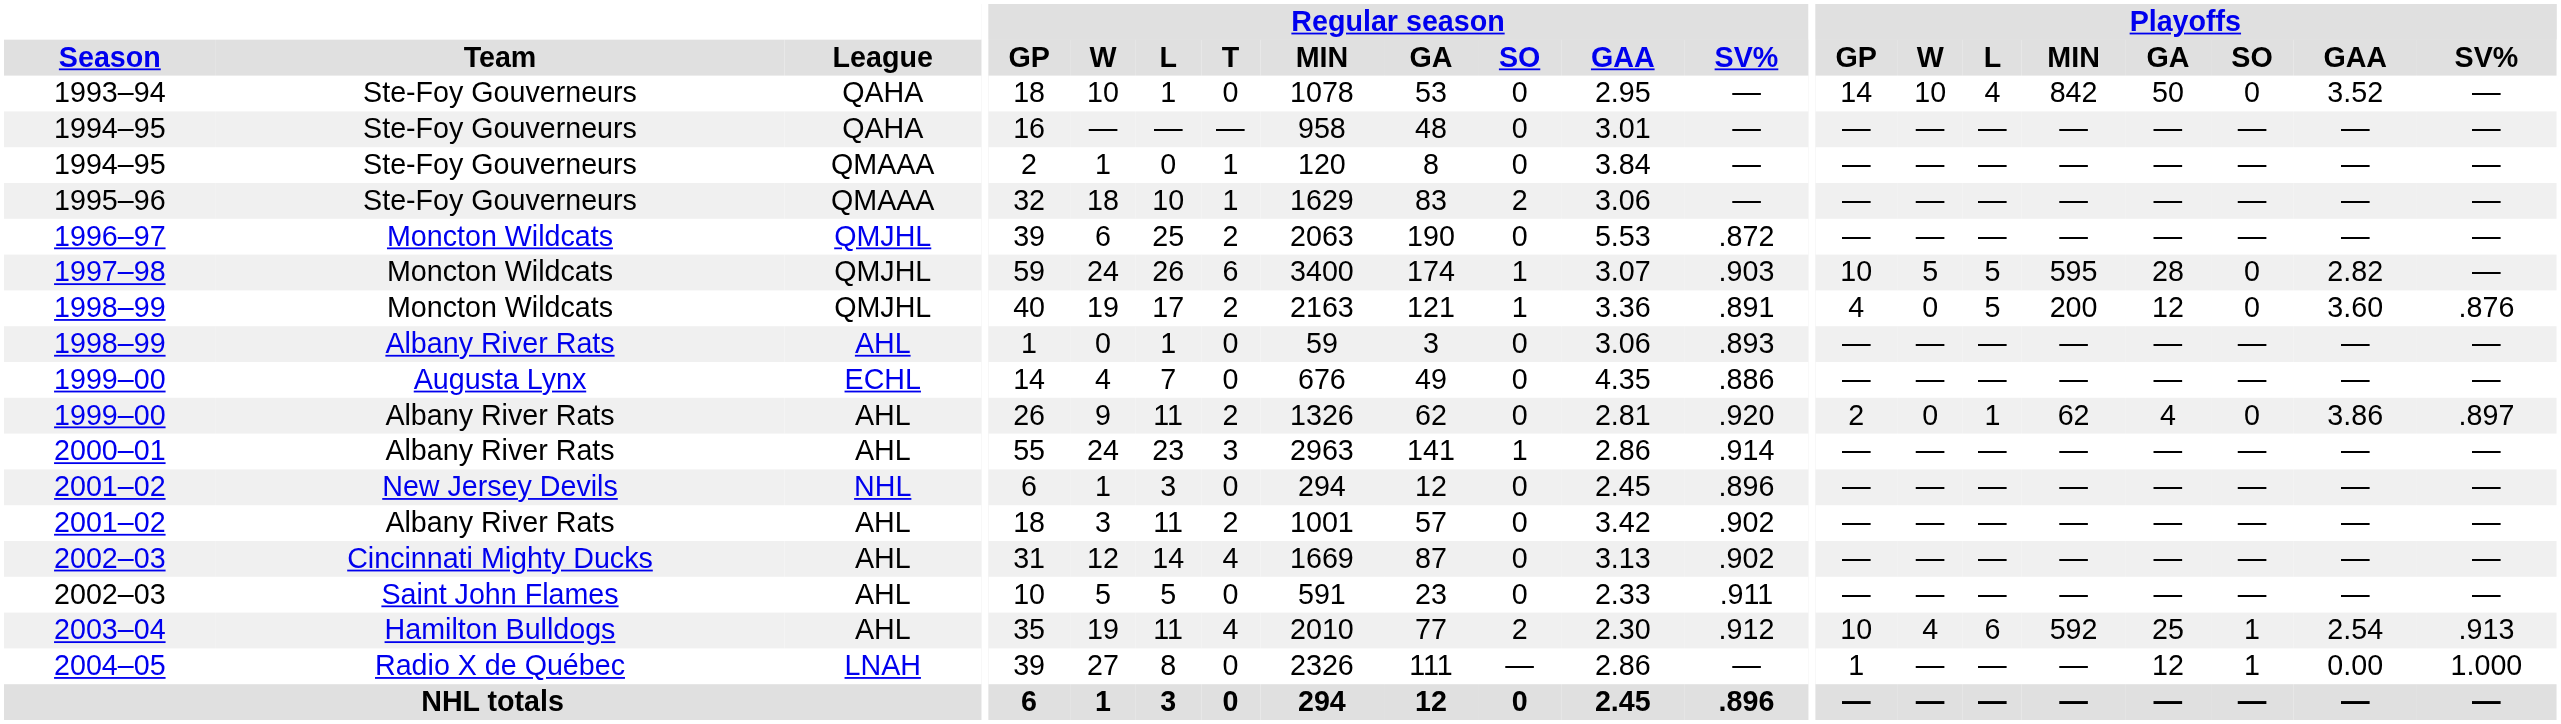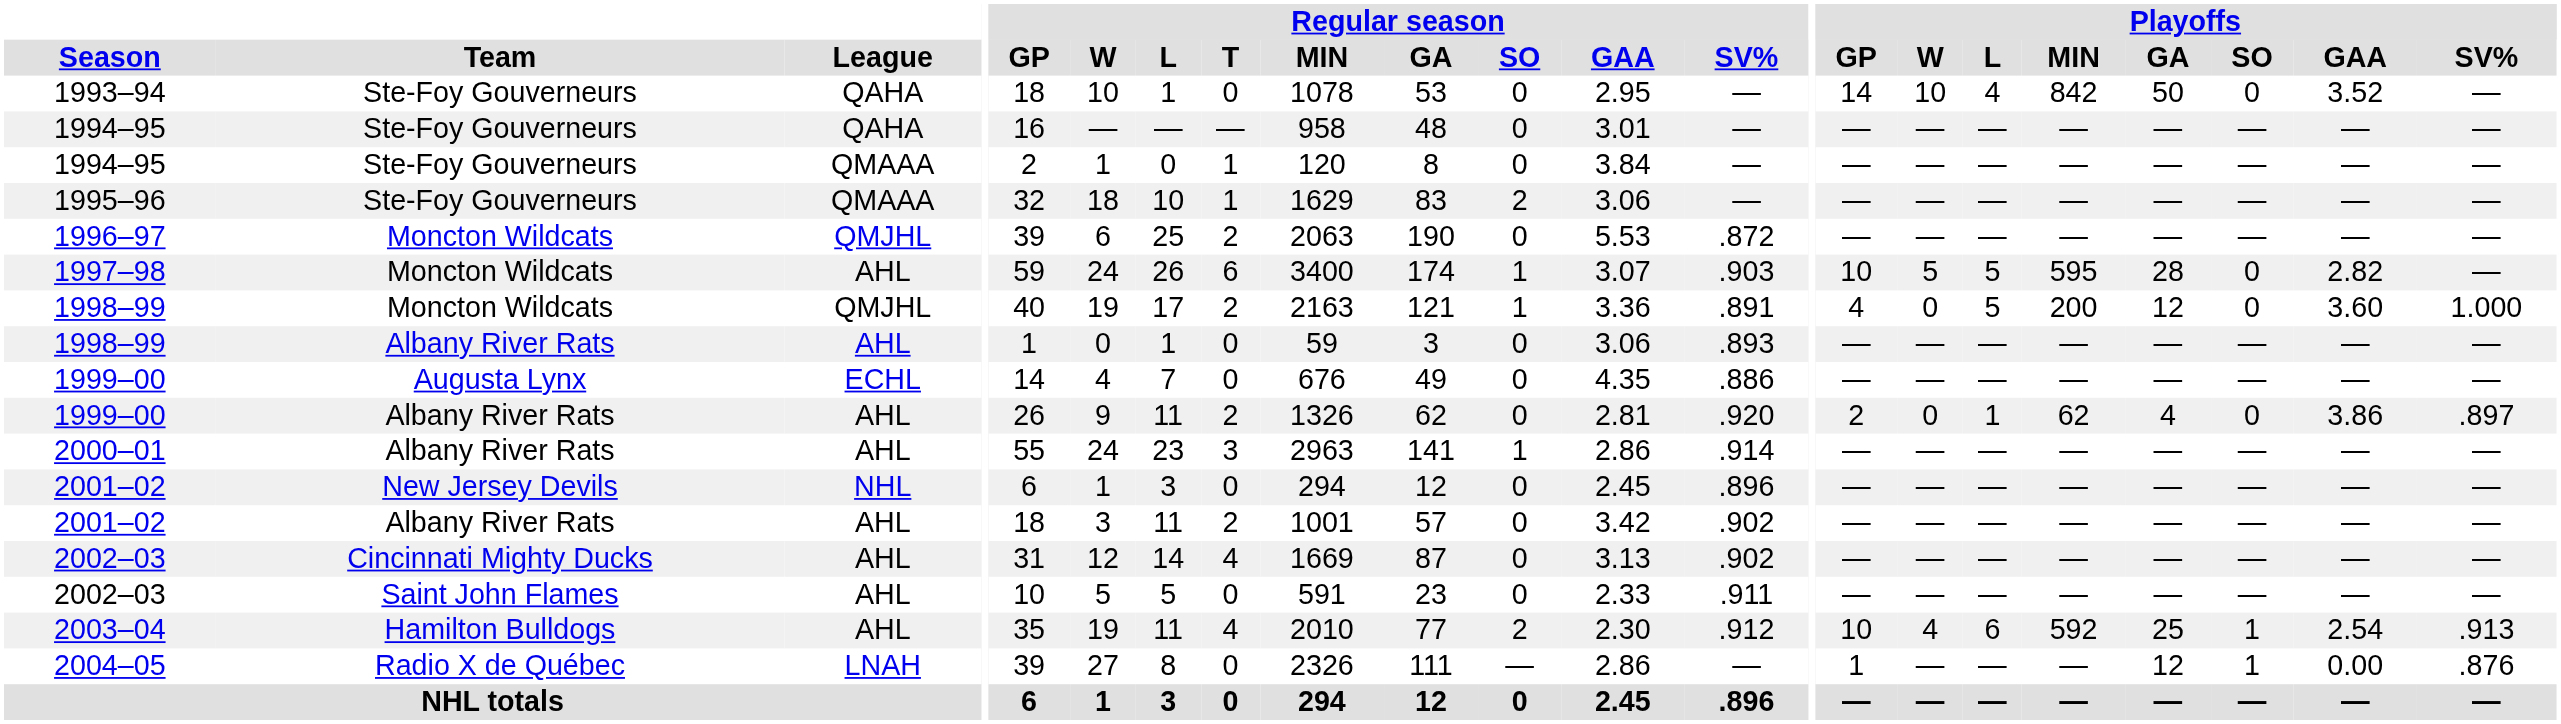1997–98 | League: QMJHL -> AHL
1998–99 / Moncton Wildcats | Playoffs / SV%: .876 -> 1.000
2004–05 | Playoffs / SV%: 1.000 -> .876
